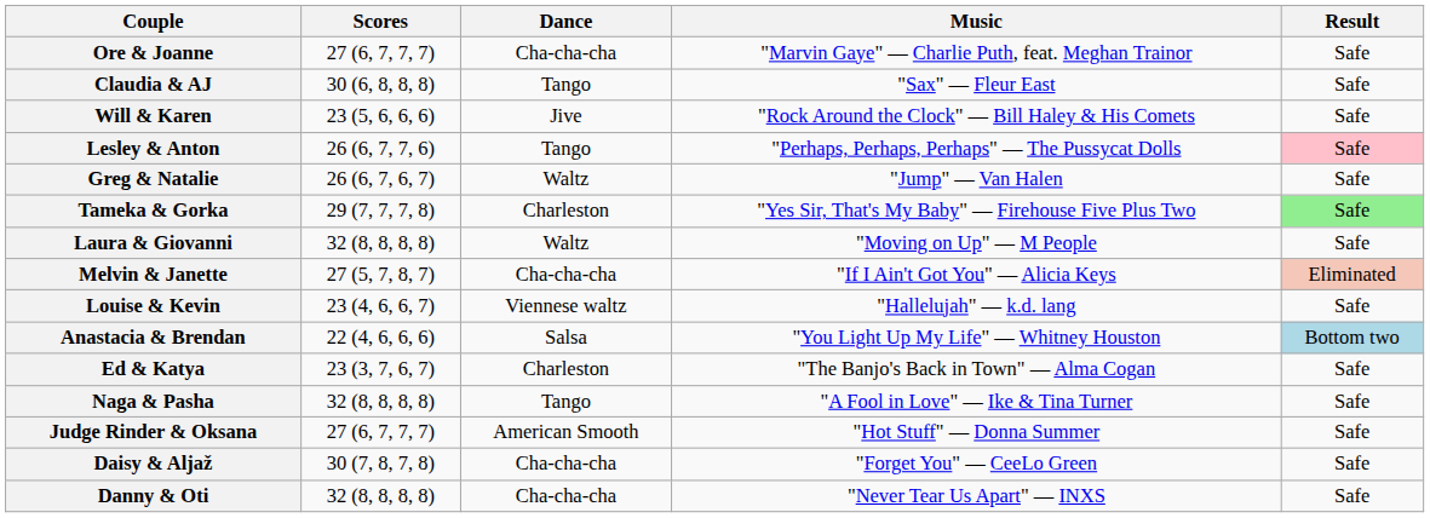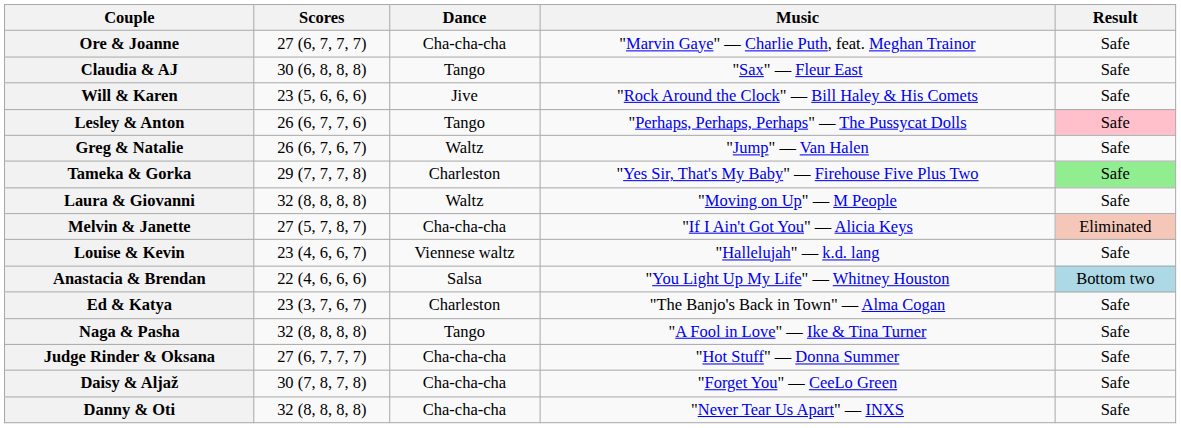Judge Rinder & Oksana | Dance: American Smooth -> Cha-cha-cha
